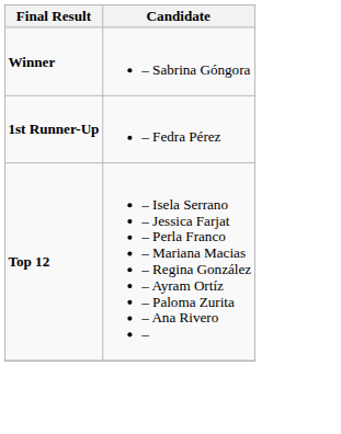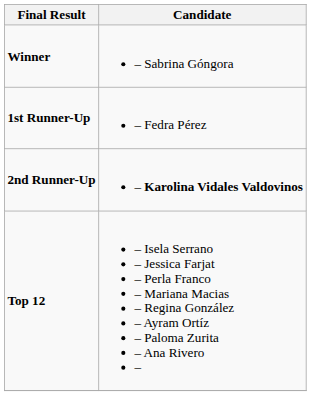+ row: 2nd Runner-Up | – Karolina Vidales Valdovinos
